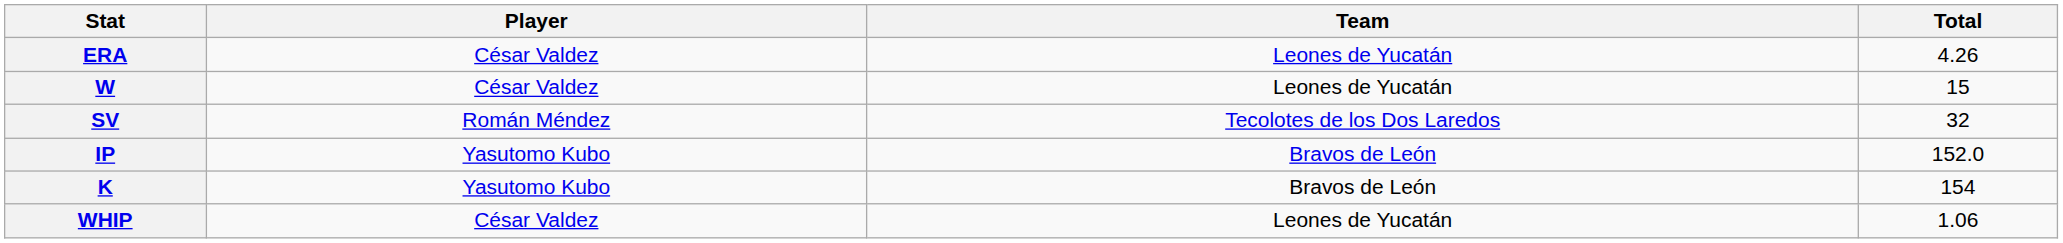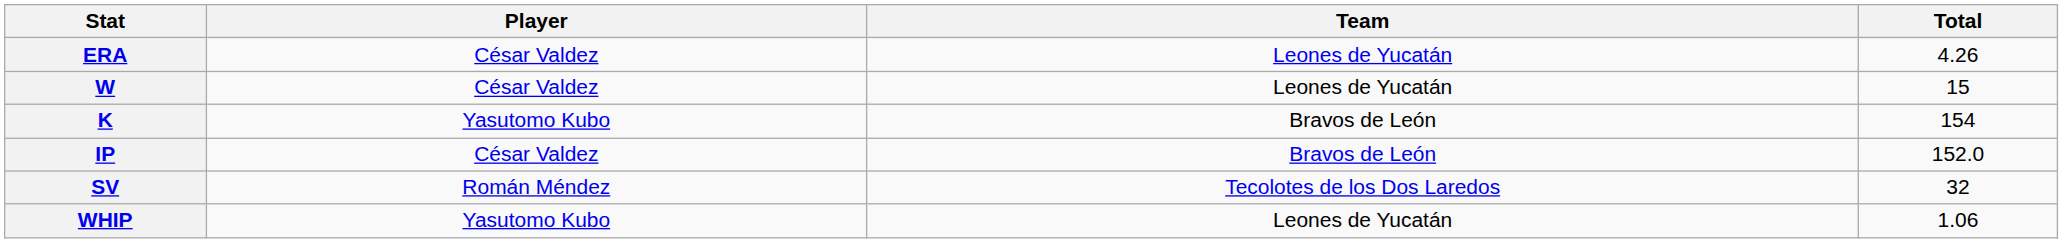rows swapped: SV <-> K
IP | Player: Yasutomo Kubo -> César Valdez
WHIP | Player: César Valdez -> Yasutomo Kubo
